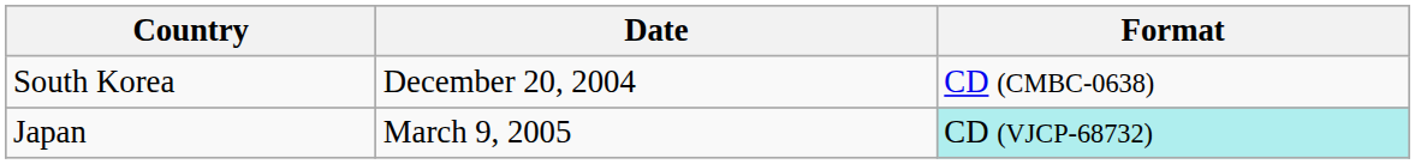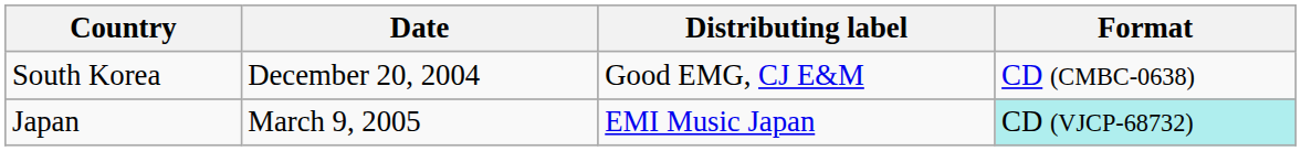+ column: Distributing label | Good EMG, CJ E&M | EMI Music Japan
